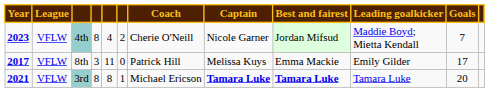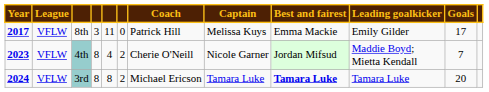rows swapped: 8th <-> 4th
3rd | Year: 2021 -> 2024
3rd | column 6: 1 -> 2
3rd | Captain: bold -> normal
